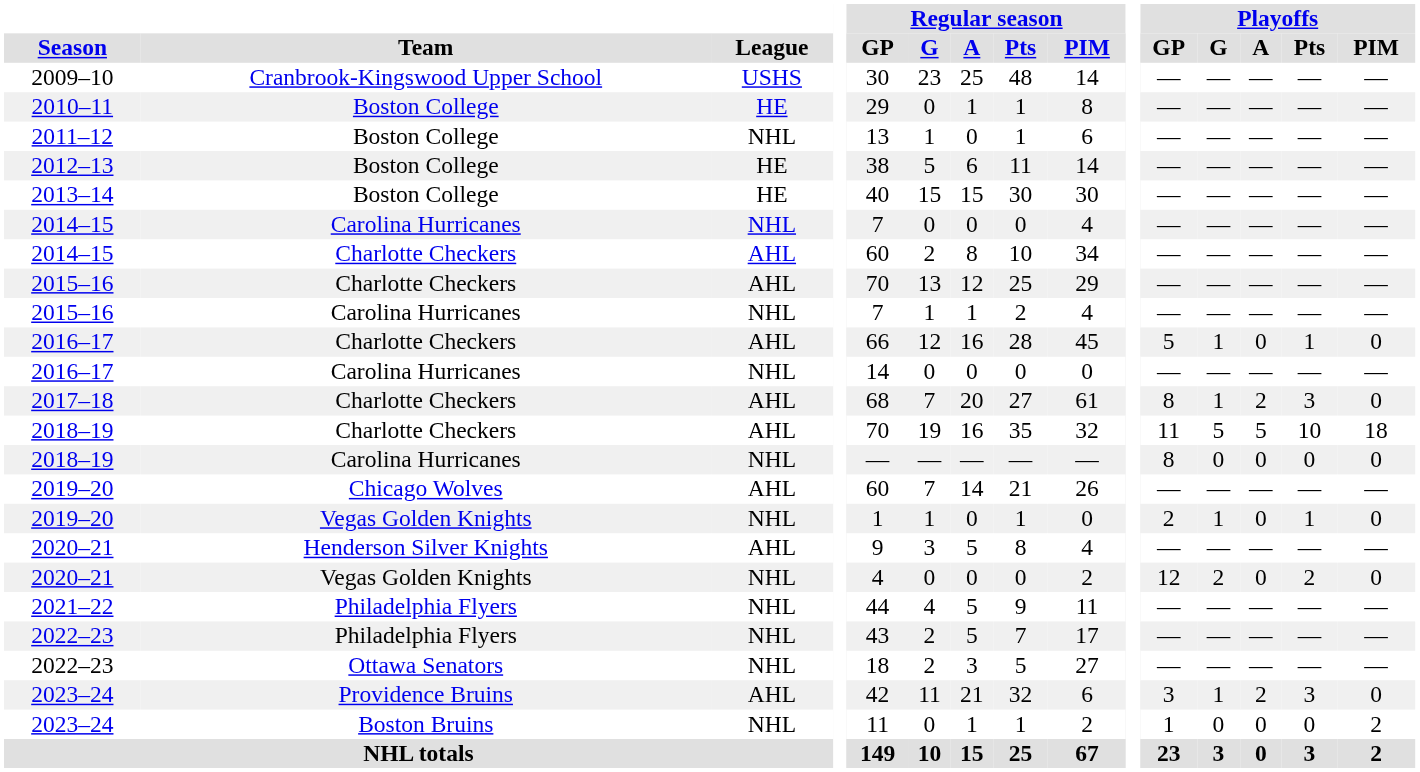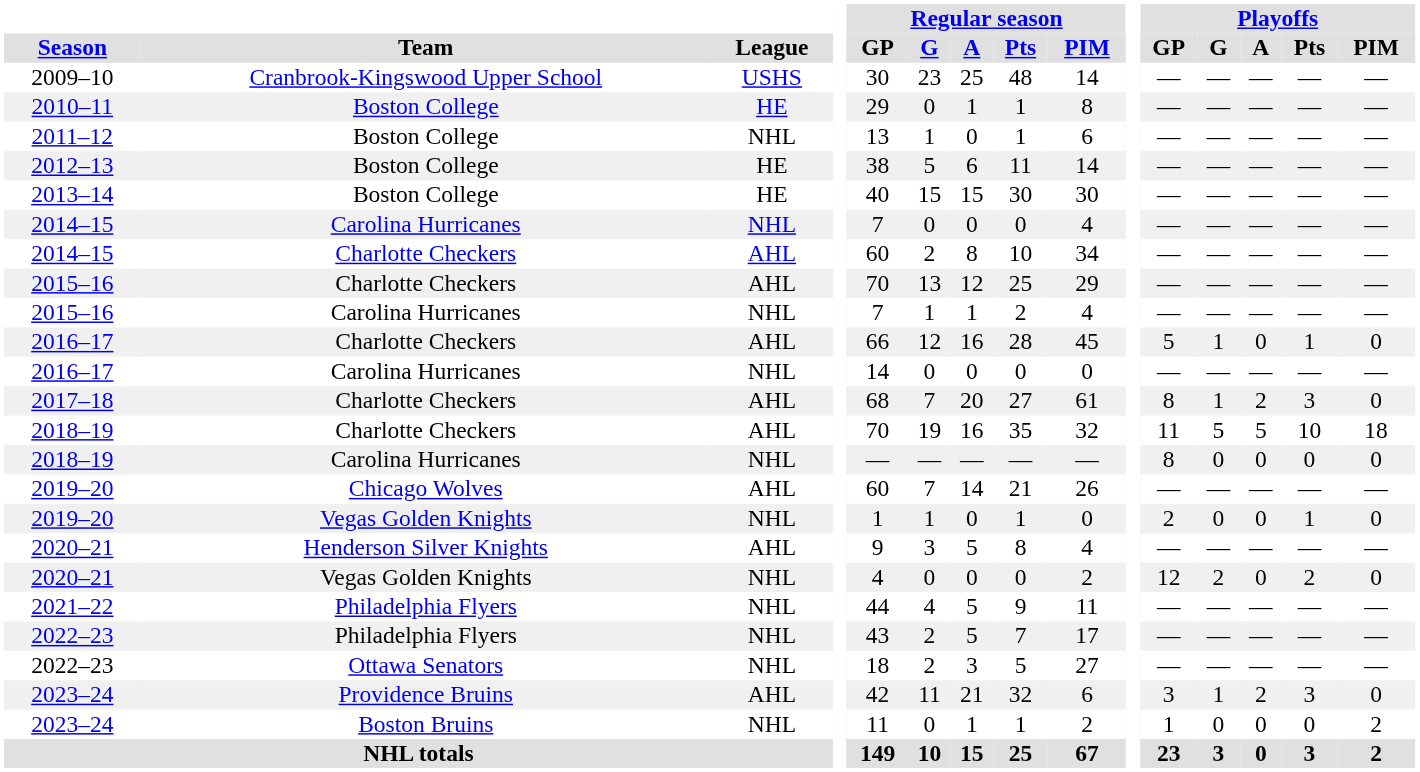2019–20 / Vegas Golden Knights | Playoffs / G: 1 -> 0
